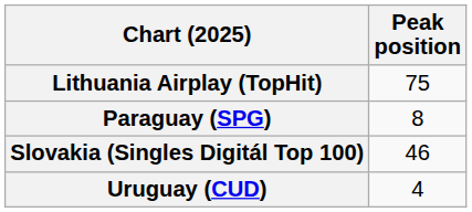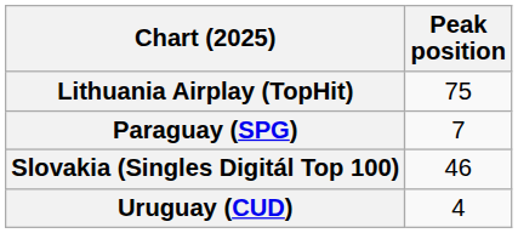Paraguay (SPG) | Peak position: 8 -> 7
